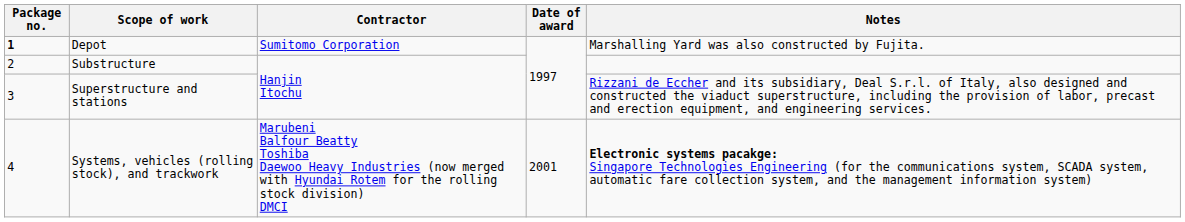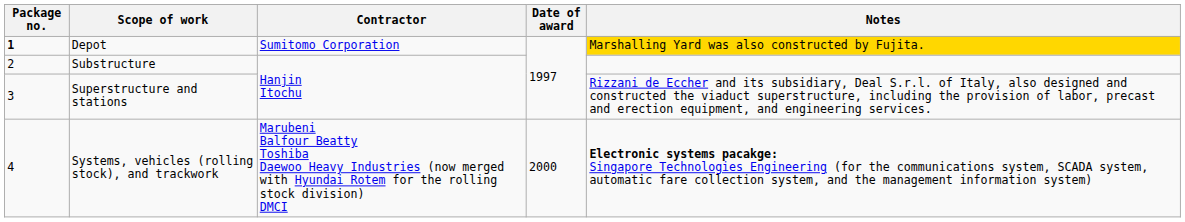Depot | Notes: no background -> gold background
Systems, vehicles (rolling stock), and trackwork | Date of award: 2001 -> 2000
